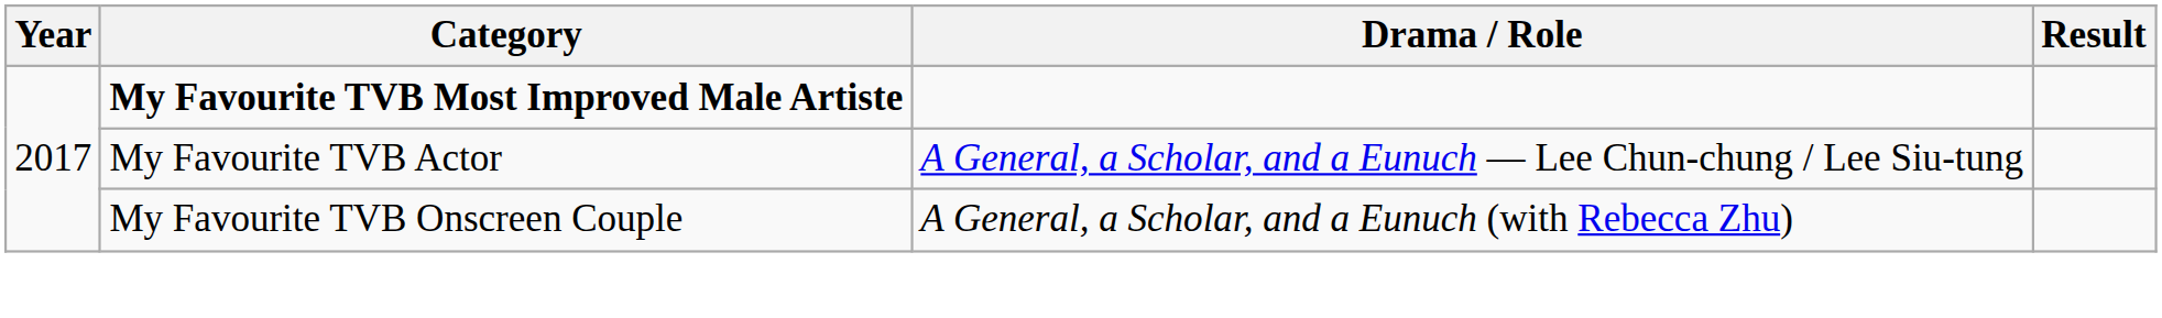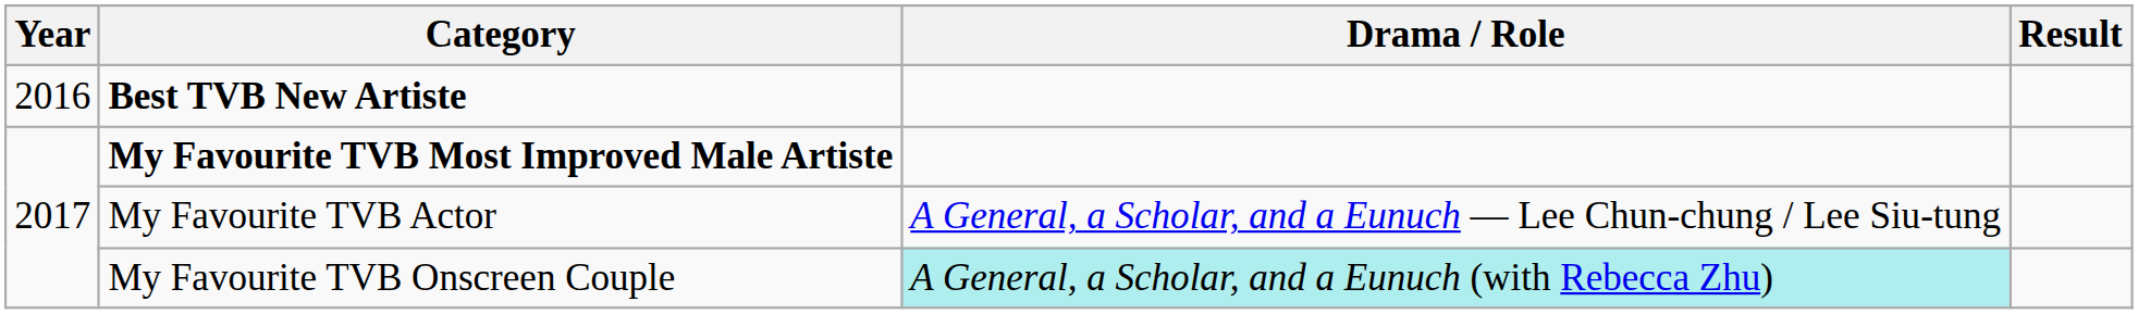+ row: 2016 | Best TVB New Artiste
My Favourite TVB Onscreen Couple | Drama / Role: no background -> paleturquoise background
